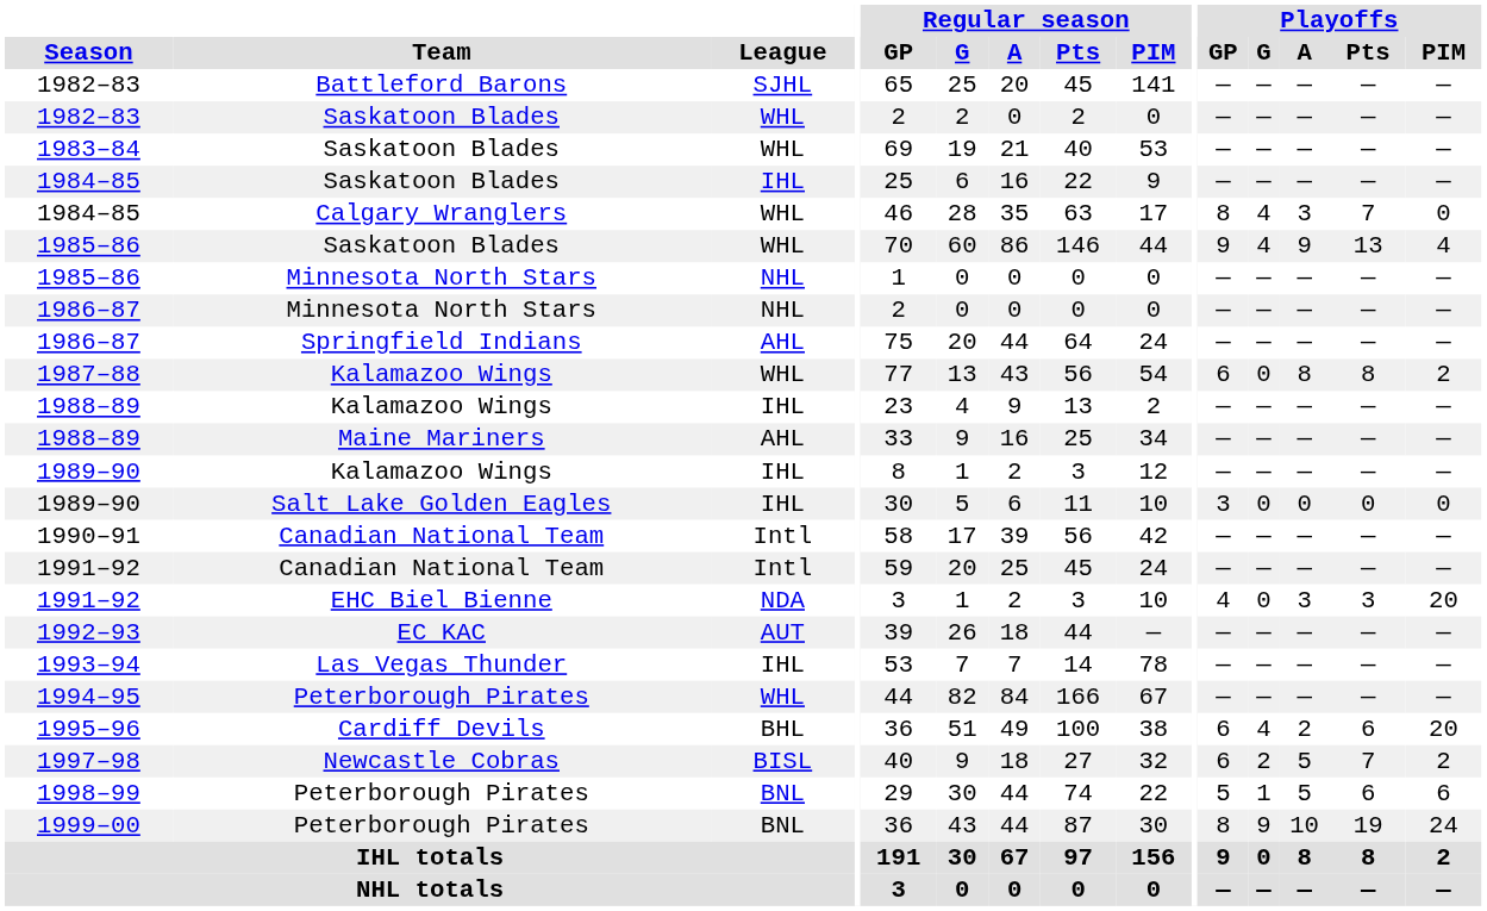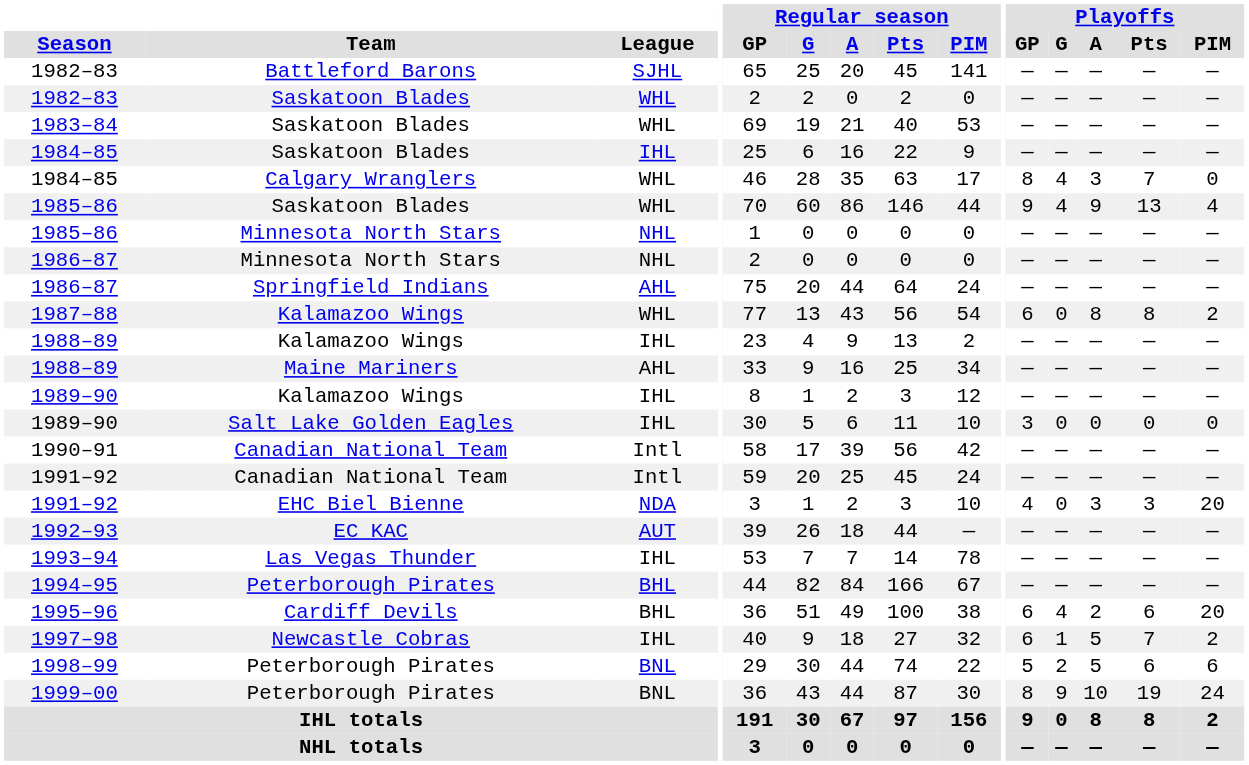1994–95 | League: WHL -> BHL
1997–98 | League: BISL -> IHL
1997–98 | Playoffs / G: 2 -> 1
1998–99 | Playoffs / G: 1 -> 2
